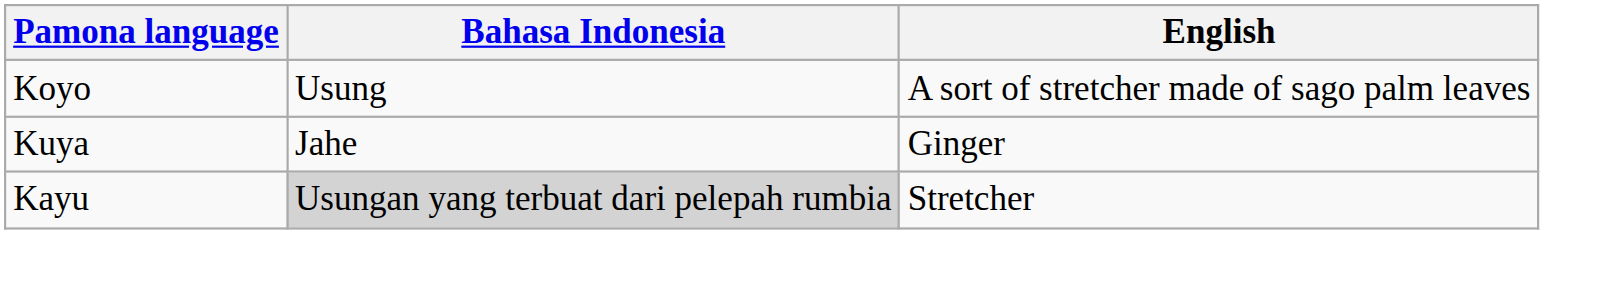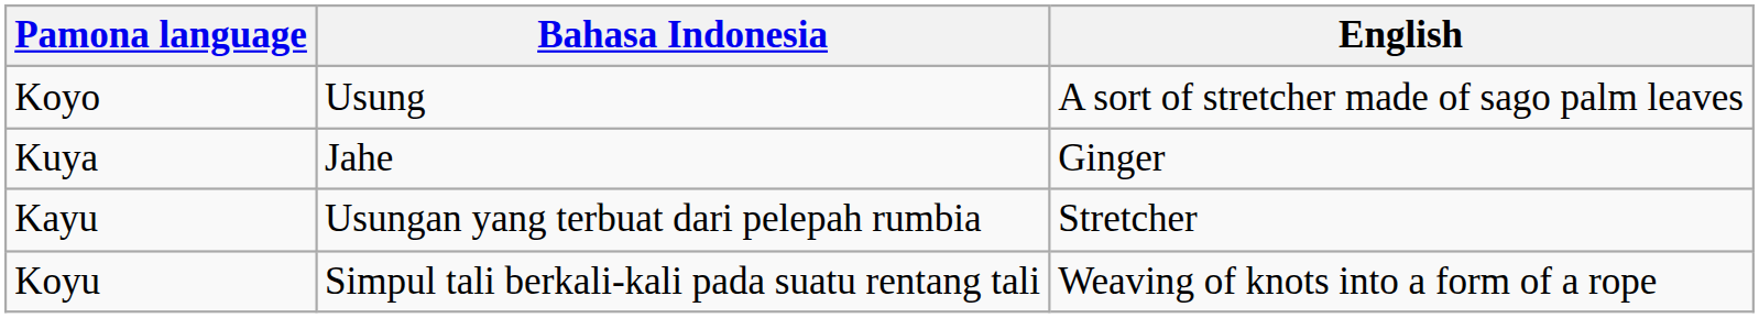Kayu | Bahasa Indonesia: lightgrey background -> no background
+ row: Koyu | Simpul tali berkali-kali pada suatu rentang tali | Weaving of knots into a form of a rope
